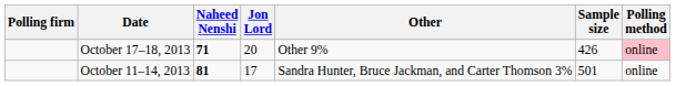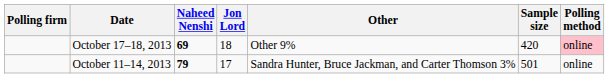October 17–18, 2013 | Naheed Nenshi: 71 -> 69
October 17–18, 2013 | Jon Lord: 20 -> 18
October 17–18, 2013 | Sample size: 426 -> 420
October 11–14, 2013 | Naheed Nenshi: 81 -> 79
